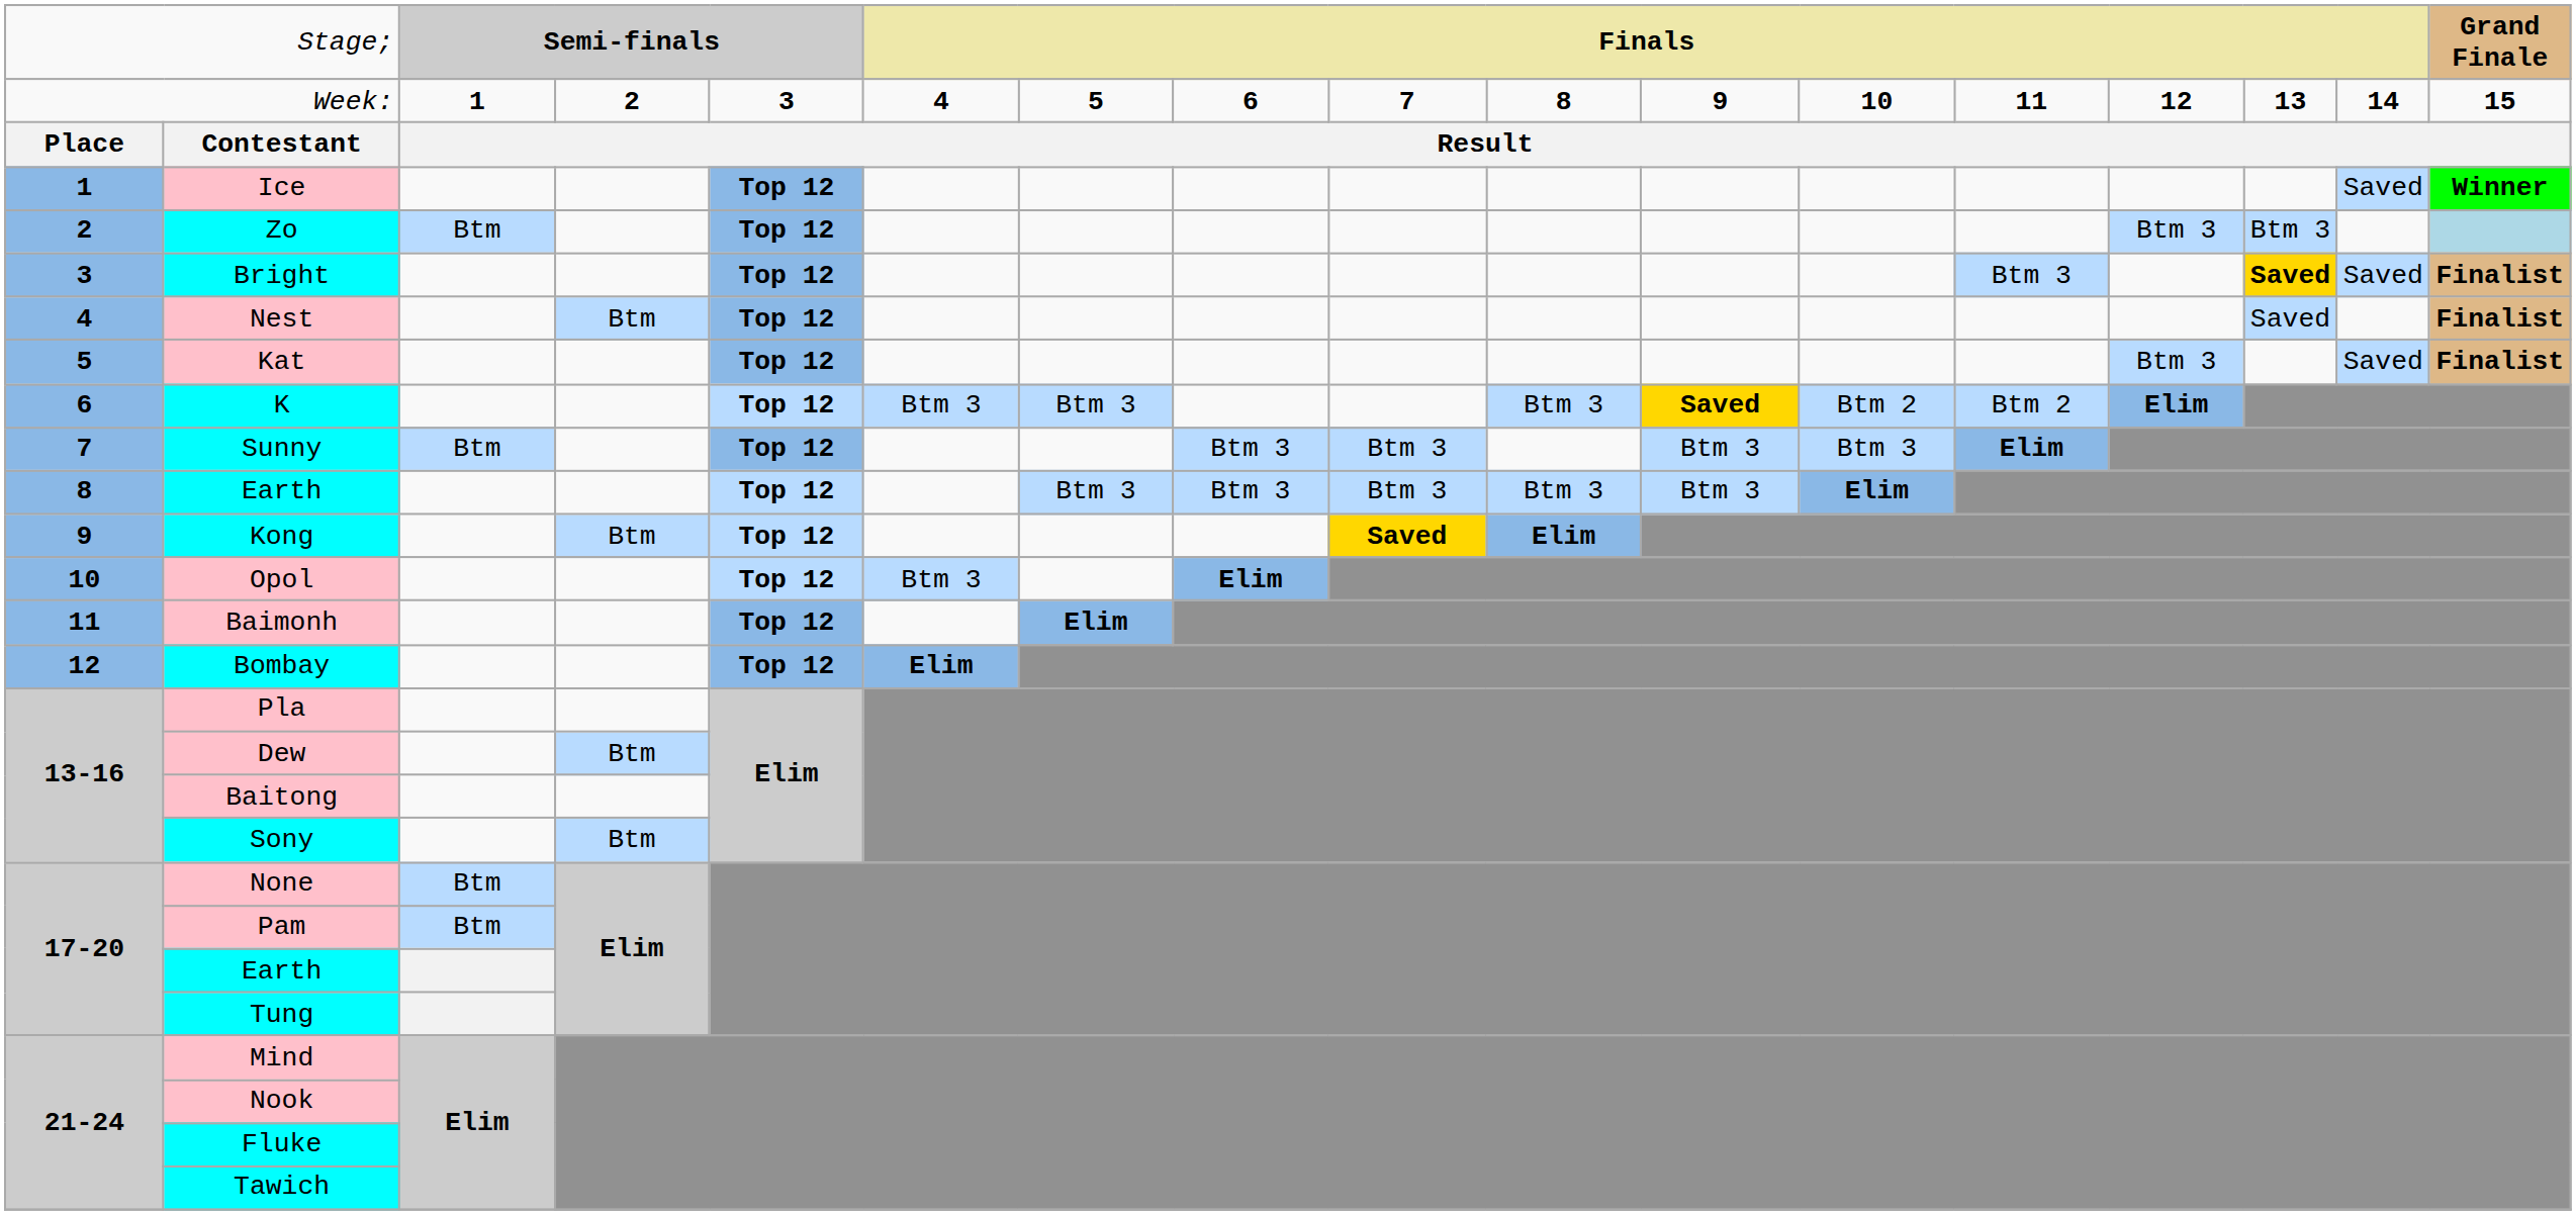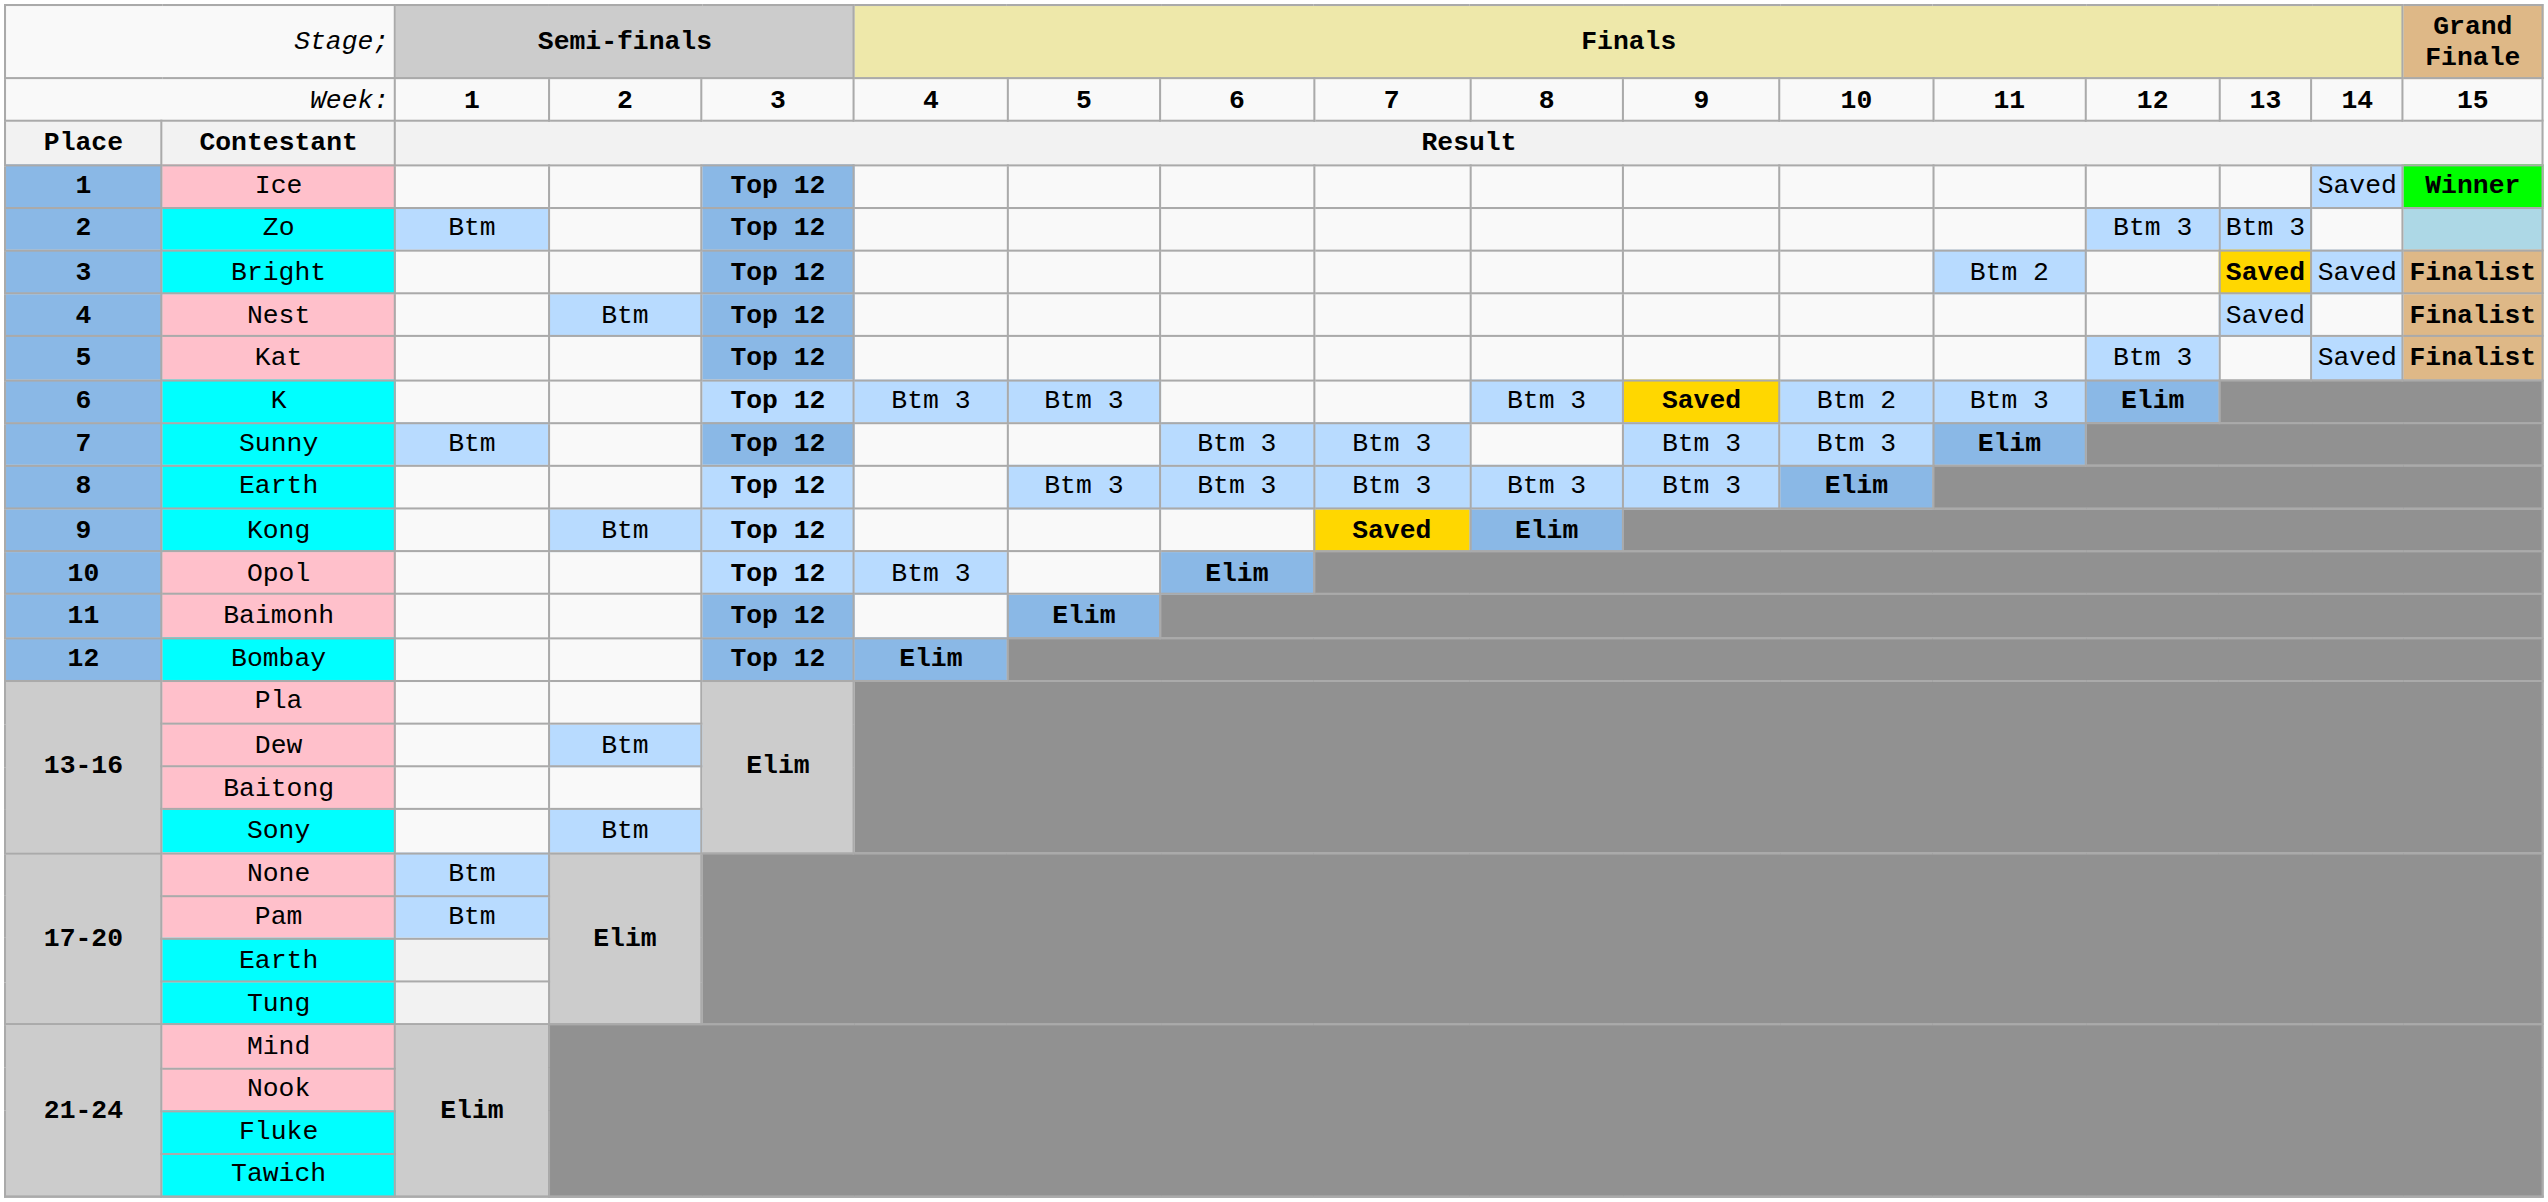Bright | column 13: Btm 3 -> Btm 2
K | column 13: Btm 2 -> Btm 3
